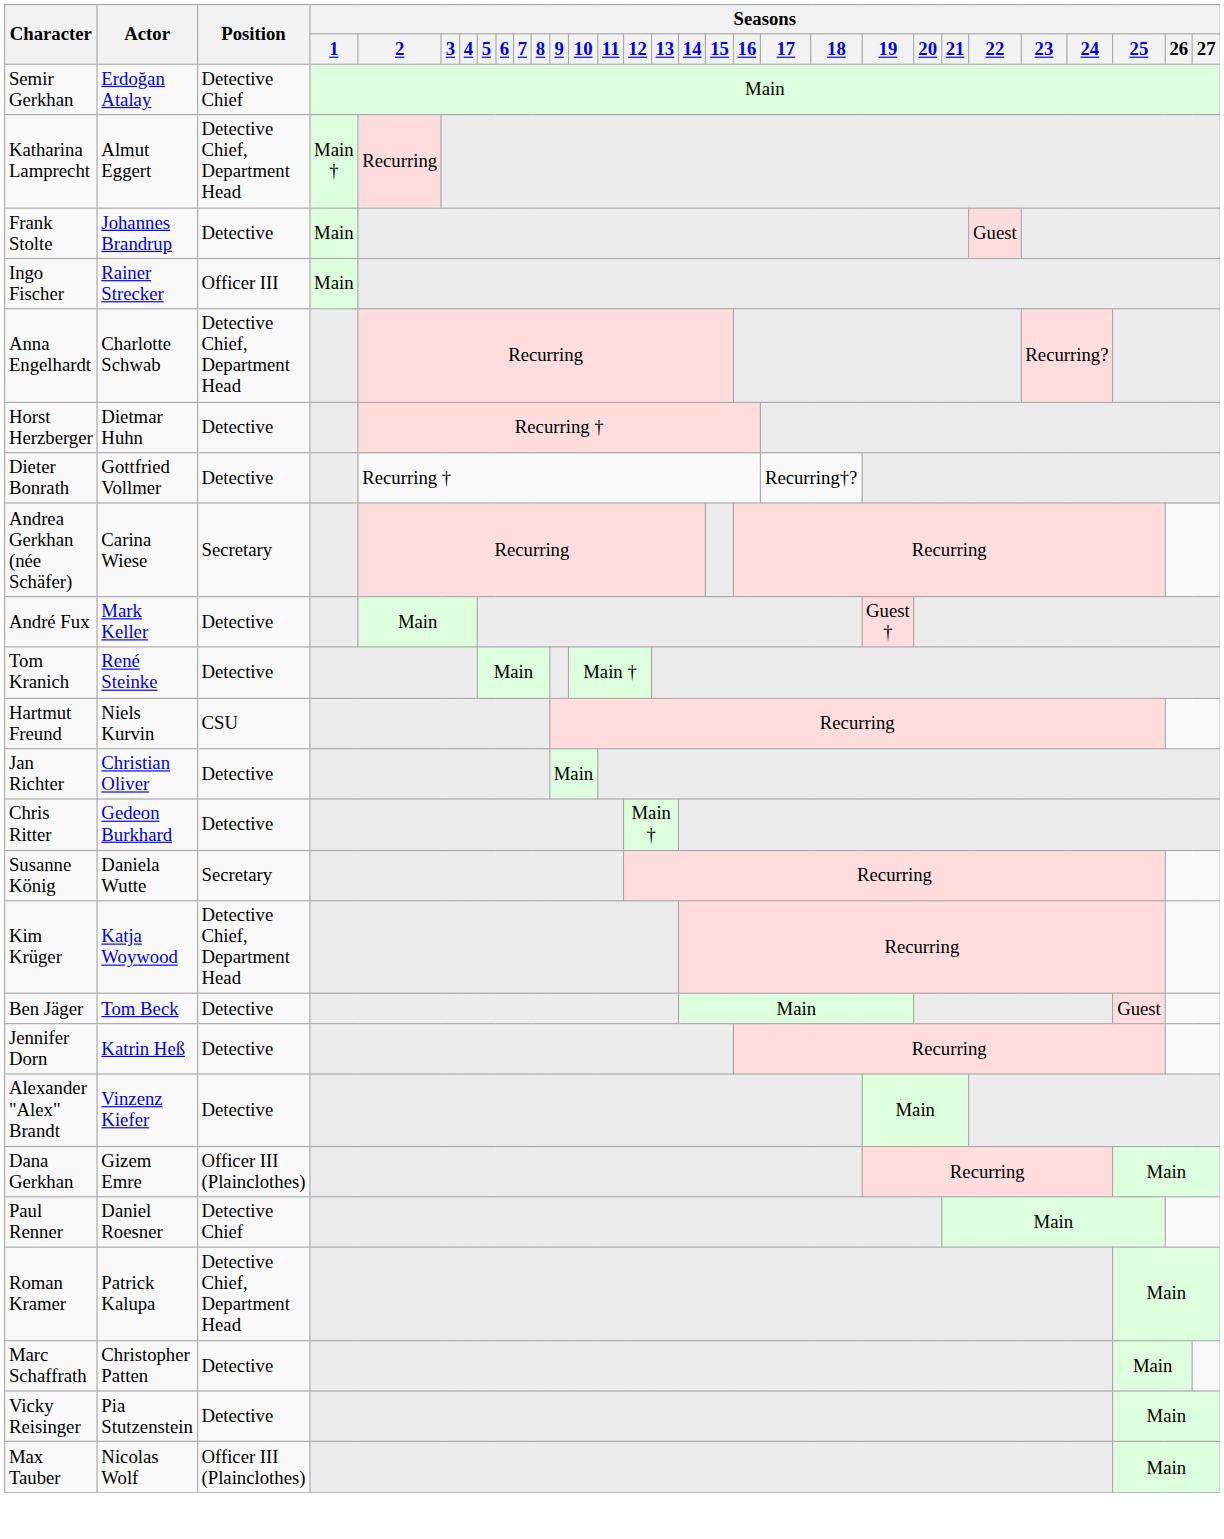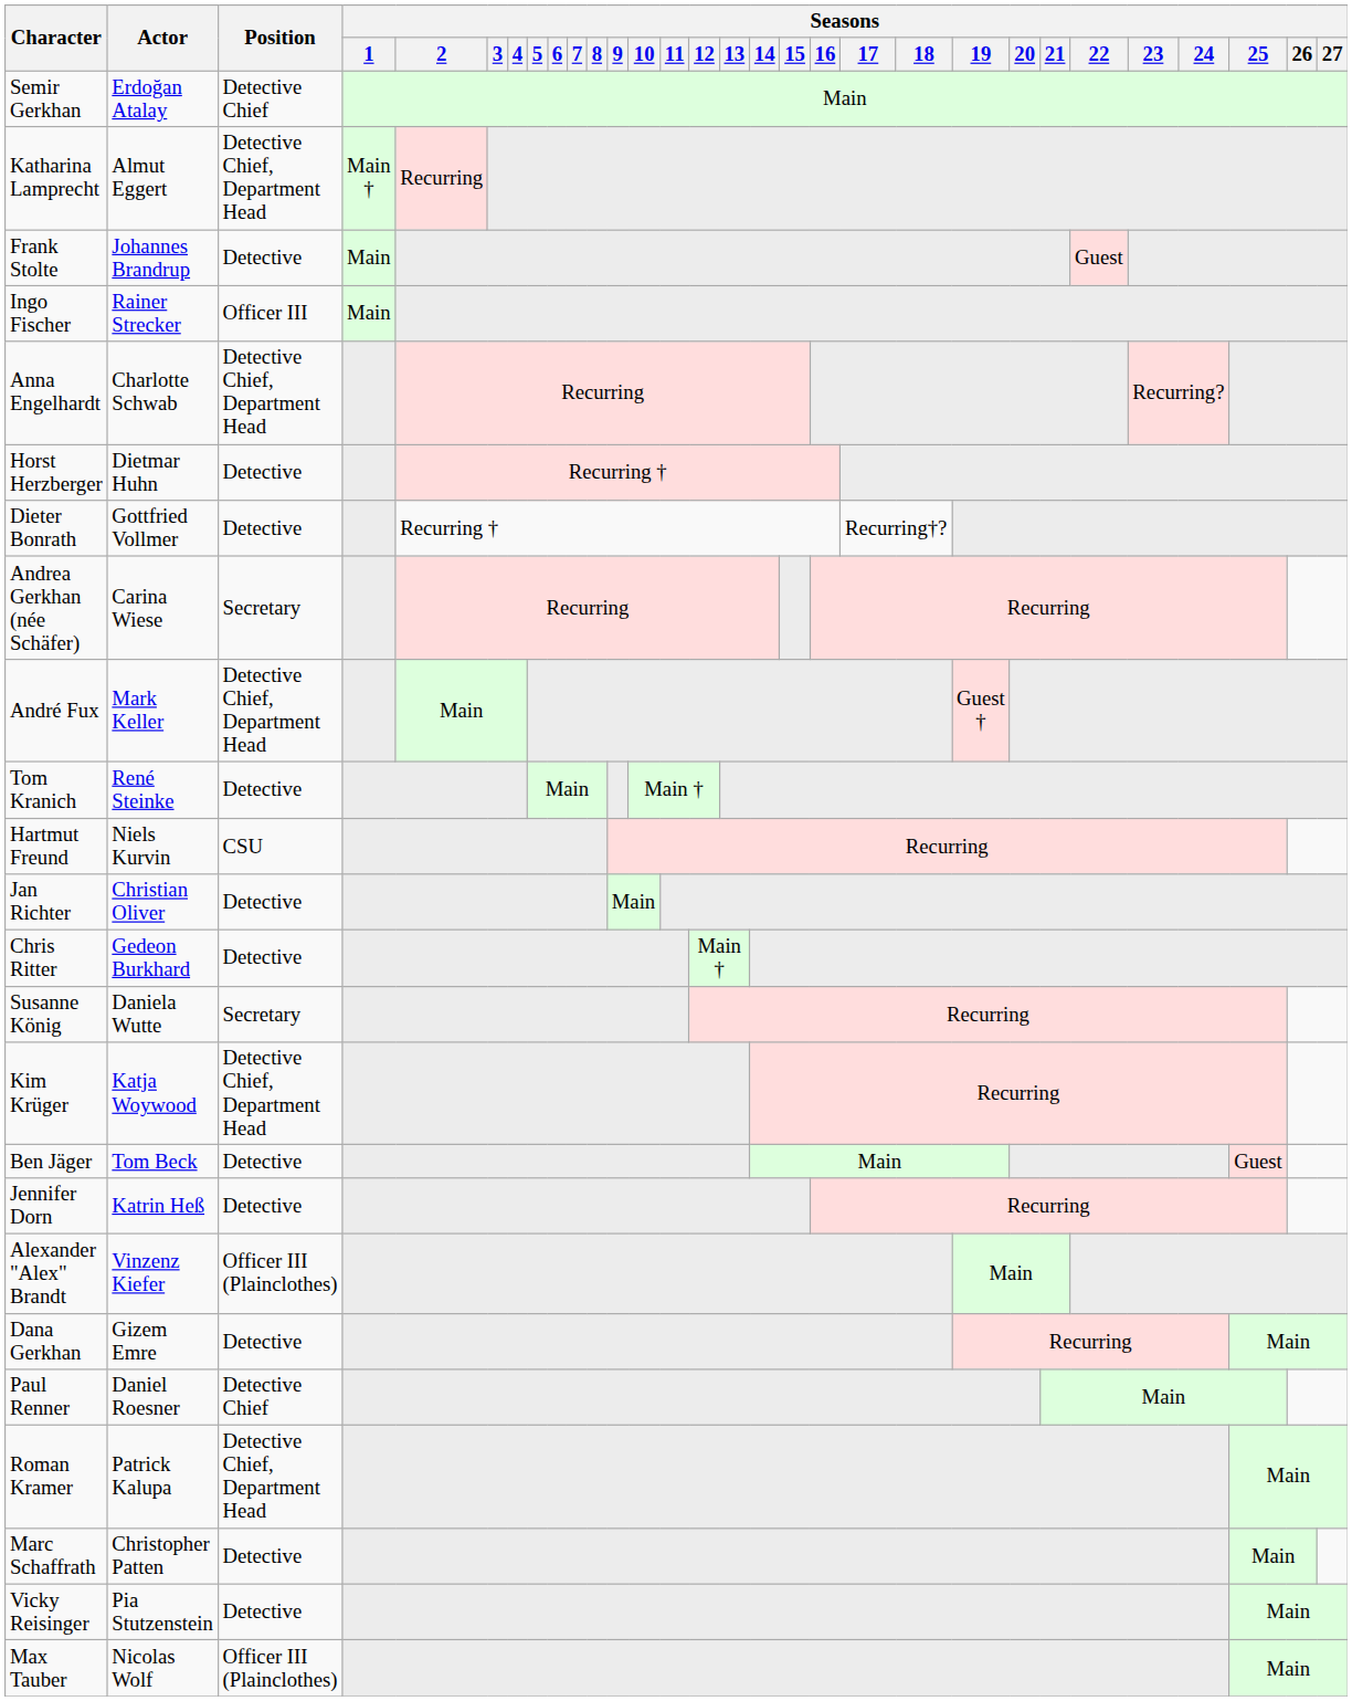André Fux | Position: Detective -> Detective Chief, Department Head
Alexander "Alex" Brandt | Position: Detective -> Officer III (Plainclothes)
Dana Gerkhan | Position: Officer III (Plainclothes) -> Detective
